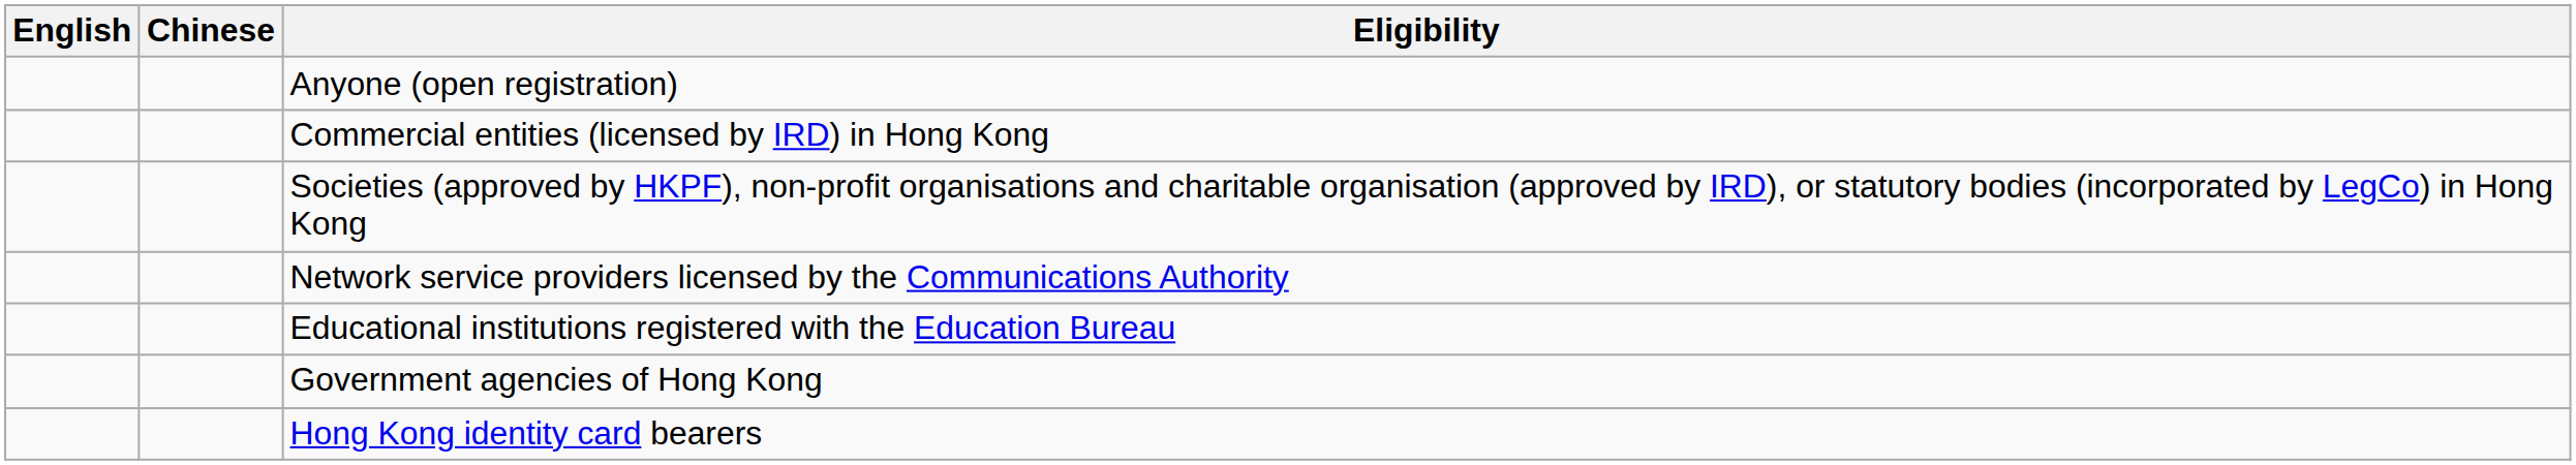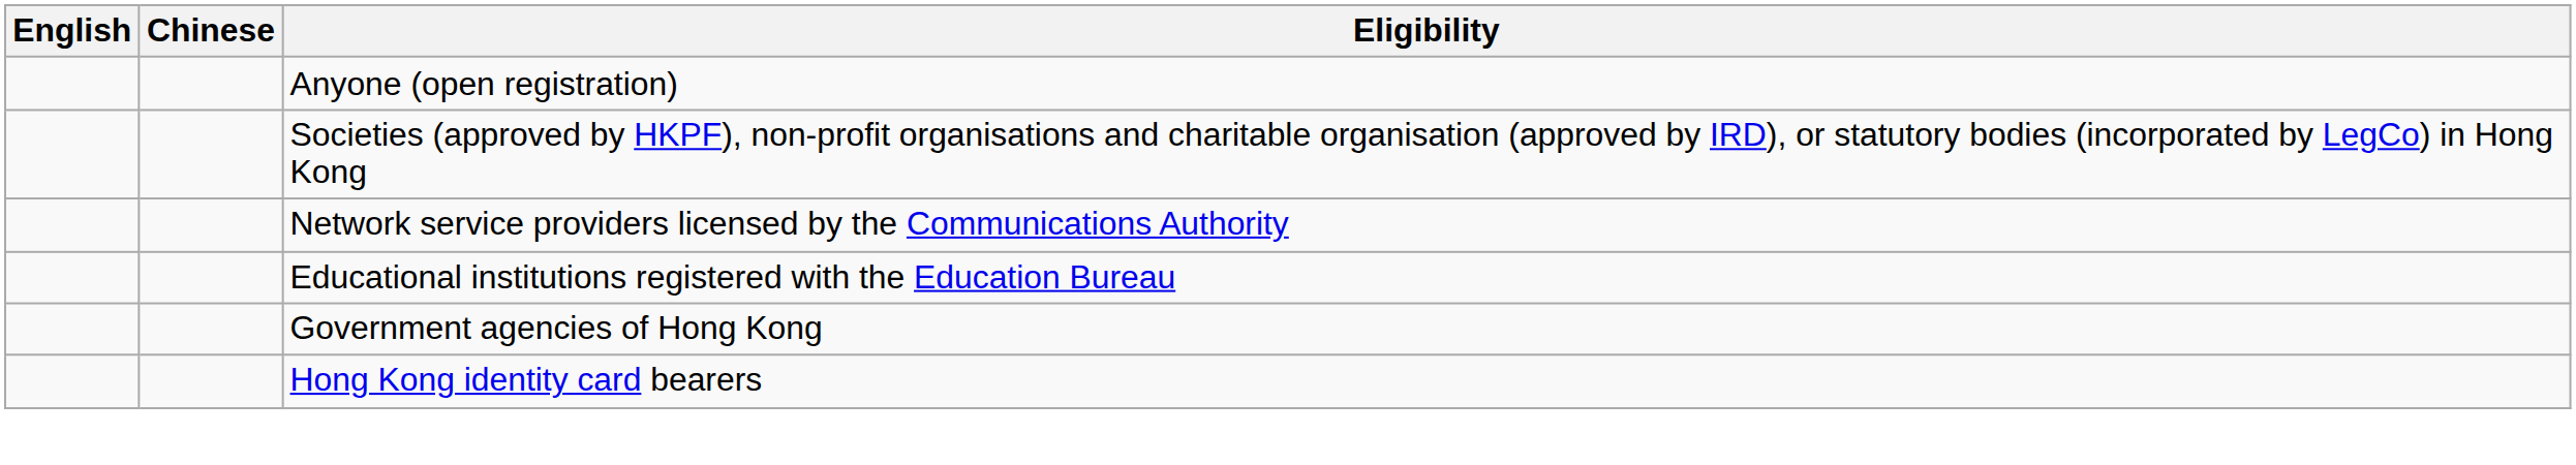- row: Commercial entities (licensed by IRD) in Hong Kong
